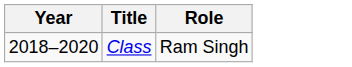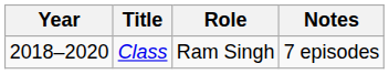+ column: Notes | 7 episodes
